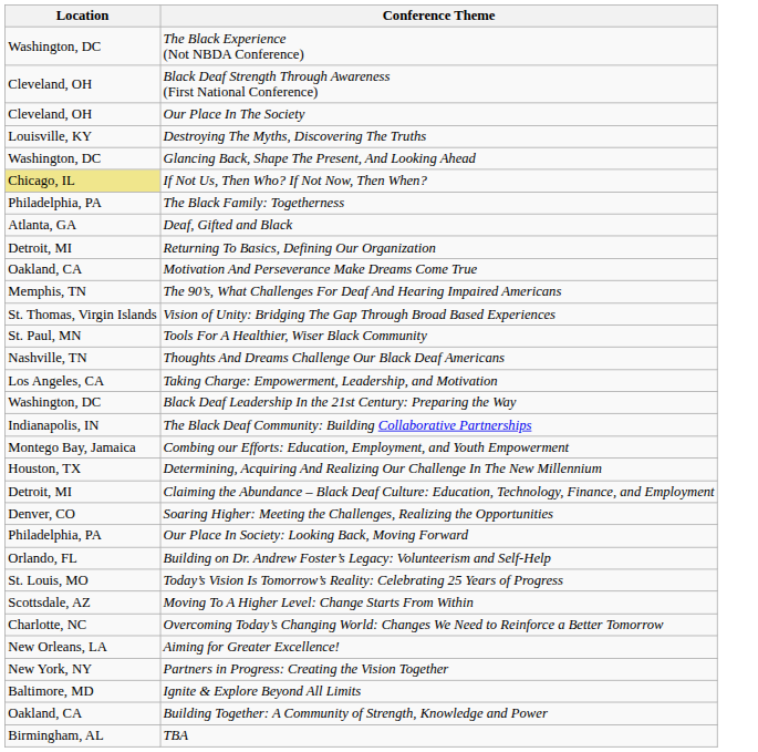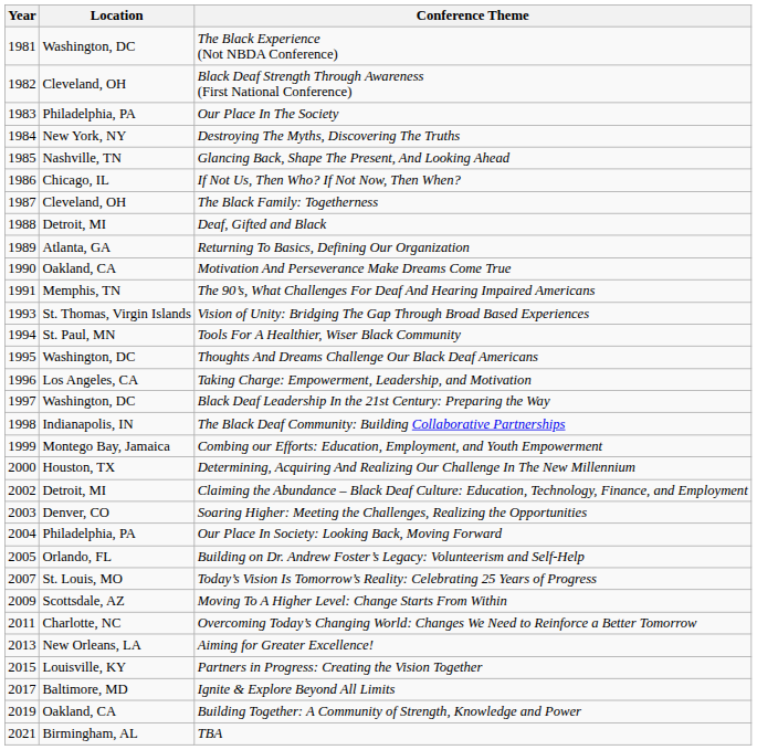+ column: Year | 1981 | 1982 | 1983 | 1984 | 1985 | 1986 | 1987 | 1988 | 1989 | 1990 | 1991 | 1993 | 1994 | 1995 | 1996 | 1997 | 1998 | 1999 | 2000 | 2002 | 2003 | 2004 | 2005 | 2007 | 2009 | 2011 | 2013 | 2015 | 2017 | 2019 | 2021
Our Place In The Society | Location: Cleveland, OH -> Philadelphia, PA
Destroying The Myths, Discovering The Truths | Location: Louisville, KY -> New York, NY
Glancing Back, Shape The Present, And Looking Ahead | Location: Washington, DC -> Nashville, TN
If Not Us, Then Who? If Not Now, Then When? | Location: khaki background -> no background
The Black Family: Togetherness | Location: Philadelphia, PA -> Cleveland, OH
Deaf, Gifted and Black | Location: Atlanta, GA -> Detroit, MI
Returning To Basics, Defining Our Organization | Location: Detroit, MI -> Atlanta, GA
Thoughts And Dreams Challenge Our Black Deaf Americans | Location: Nashville, TN -> Washington, DC
Partners in Progress: Creating the Vision Together | Location: New York, NY -> Louisville, KY
